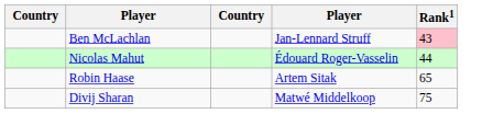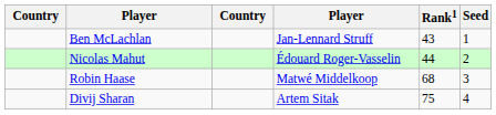+ column: Seed | 1 | 2 | 3 | 4
Ben McLachlan | Rank1: pink background -> no background
Robin Haase | column 4: Artem Sitak -> Matwé Middelkoop
Robin Haase | Rank1: 65 -> 68
Divij Sharan | column 4: Matwé Middelkoop -> Artem Sitak
